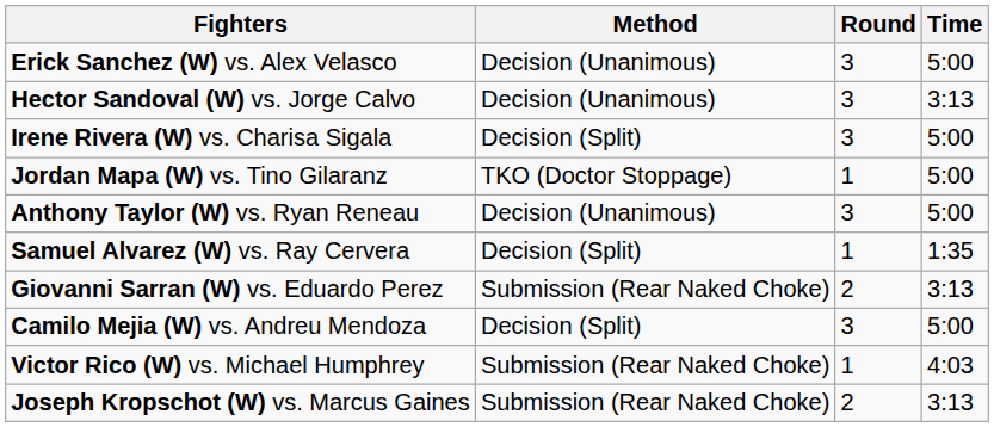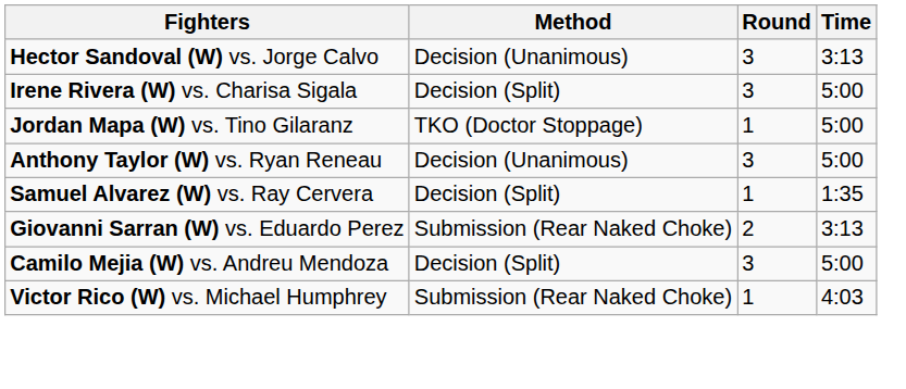- row: Erick Sanchez (W) vs. Alex Velasco | Decision (Unanimous) | 3 | 5:00
- row: Joseph Kropschot (W) vs. Marcus Gaines | Submission (Rear Naked Choke) | 2 | 3:13
